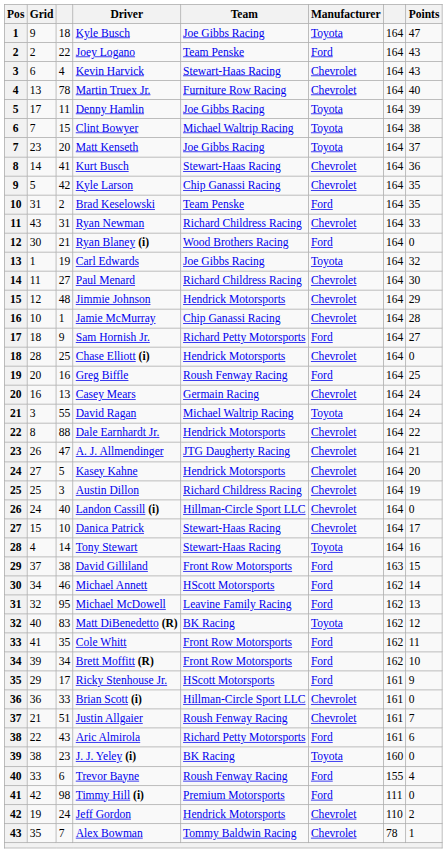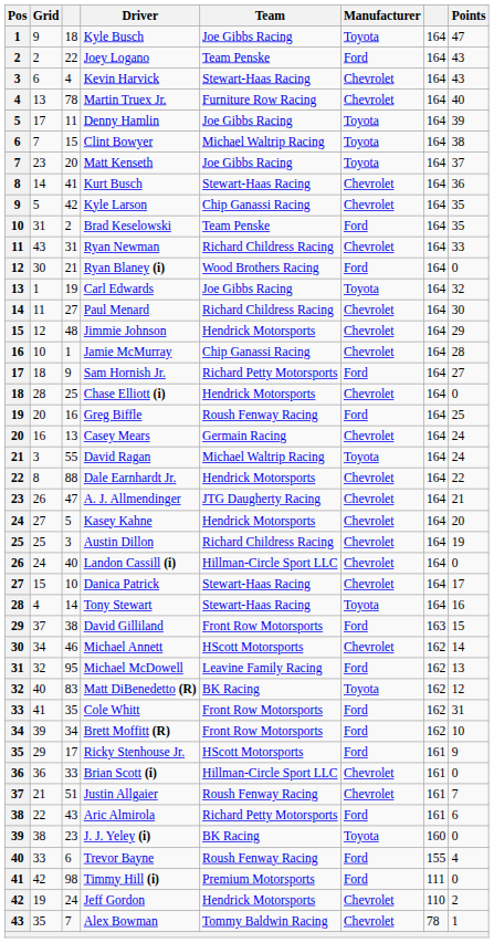Michael Annett | Manufacturer: Ford -> Chevrolet
Cole Whitt | Points: 11 -> 31
